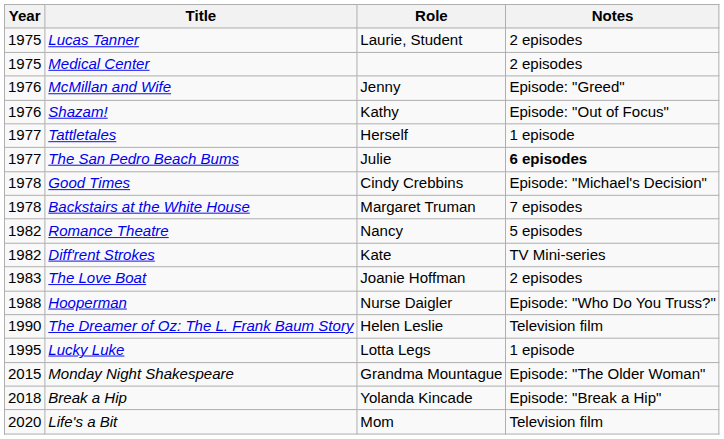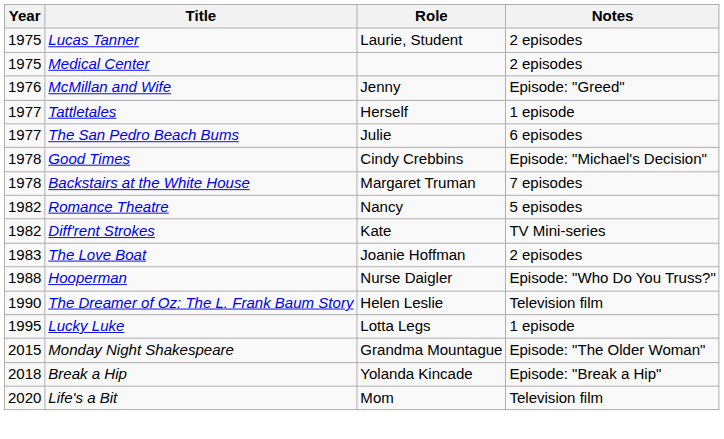- row: 1976 | Shazam! | Kathy | Episode: "Out of Focus"
The San Pedro Beach Bums | Notes: bold -> normal
